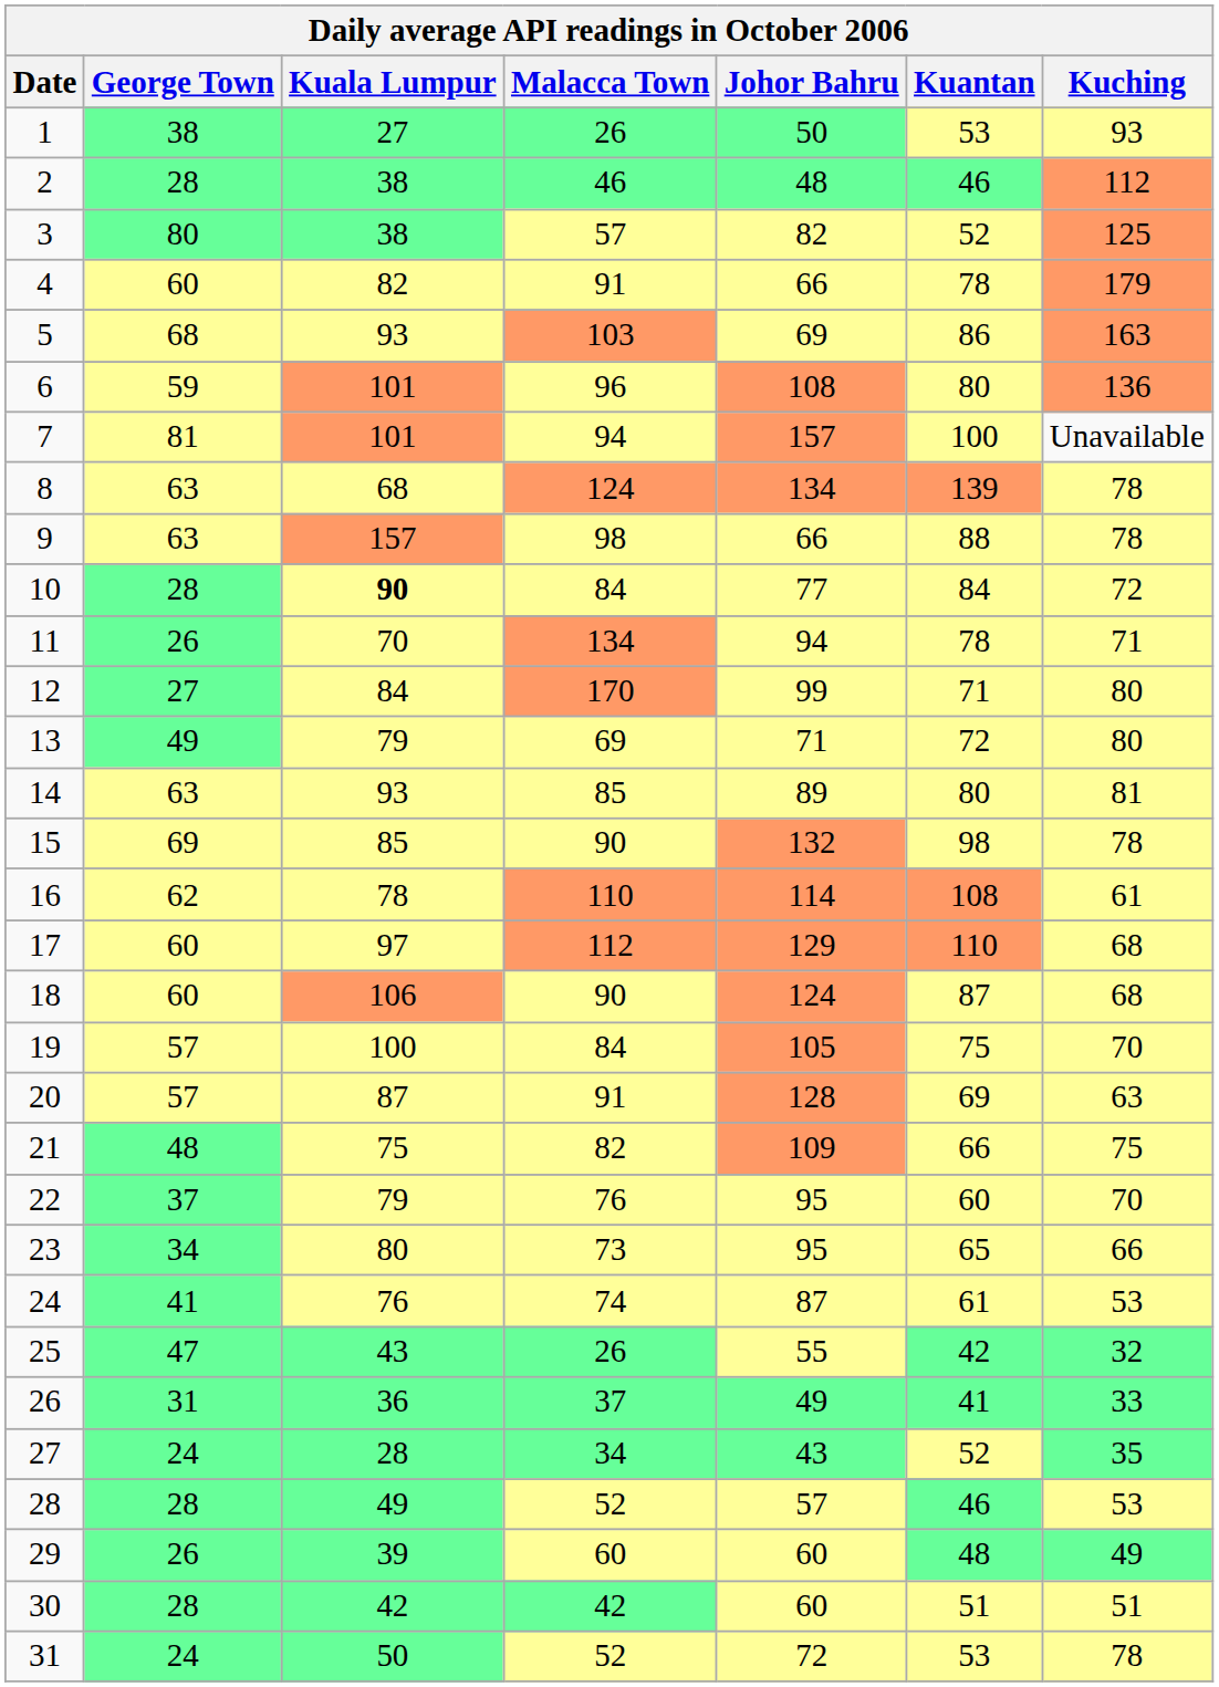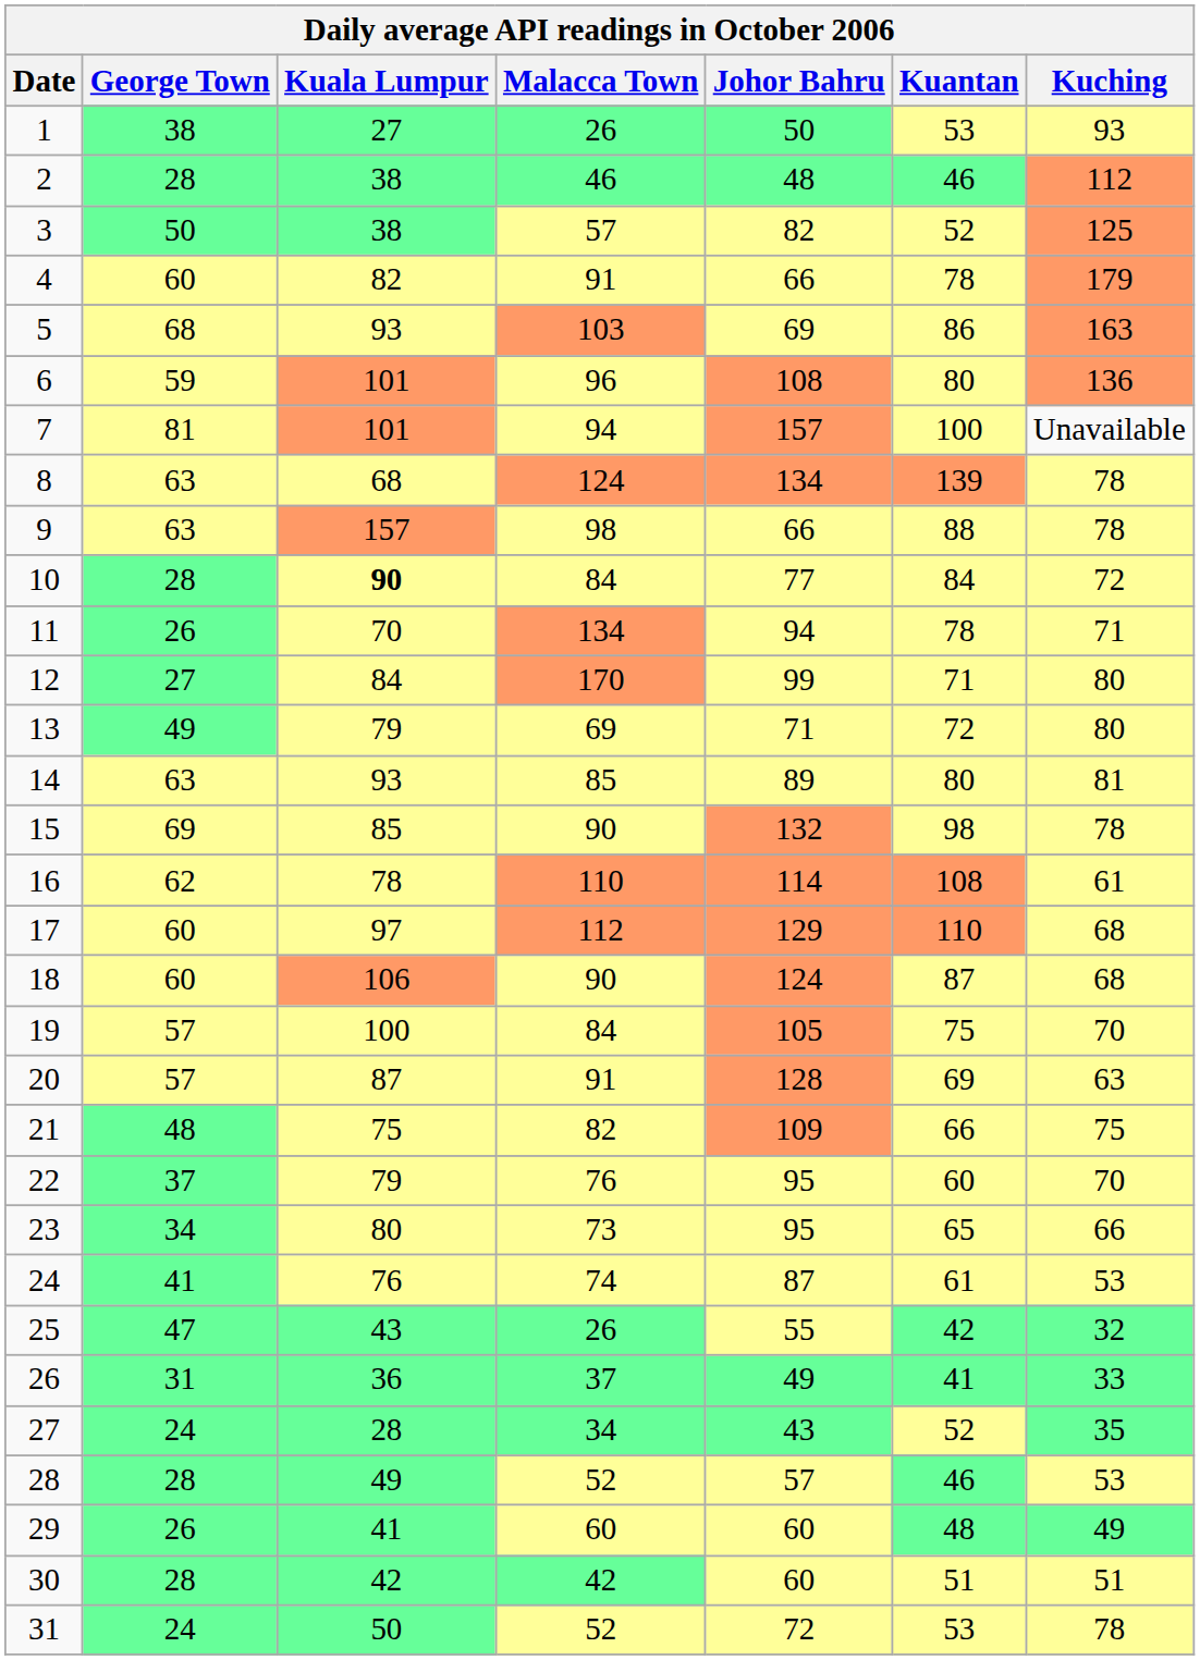3 | George Town: 80 -> 50
29 | Kuala Lumpur: 39 -> 41
